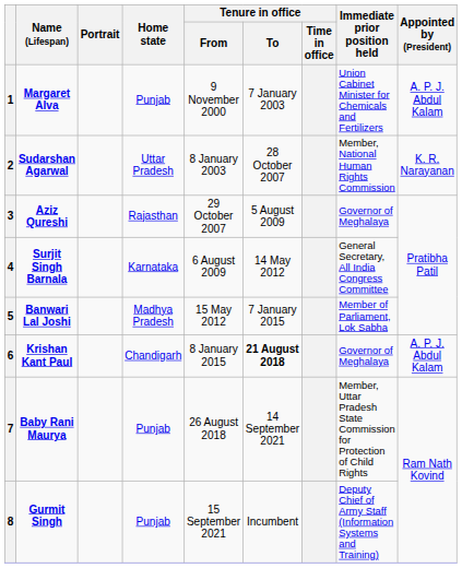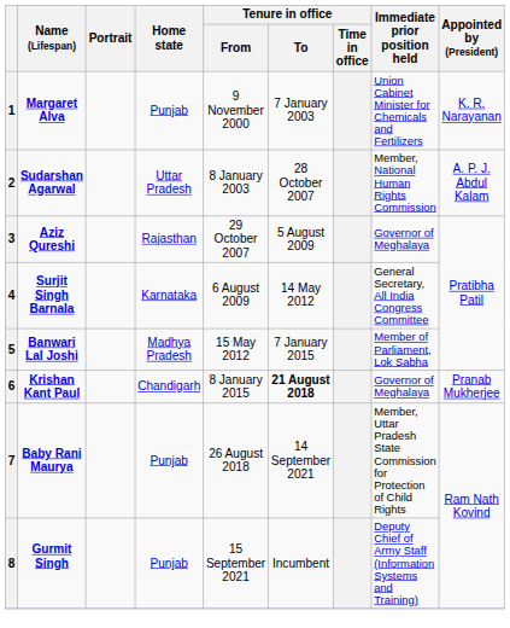1 | Appointed by (President): A. P. J. Abdul Kalam -> K. R. Narayanan
2 | Appointed by (President): K. R. Narayanan -> A. P. J. Abdul Kalam
6 | Appointed by (President): A. P. J. Abdul Kalam -> Pranab Mukherjee
